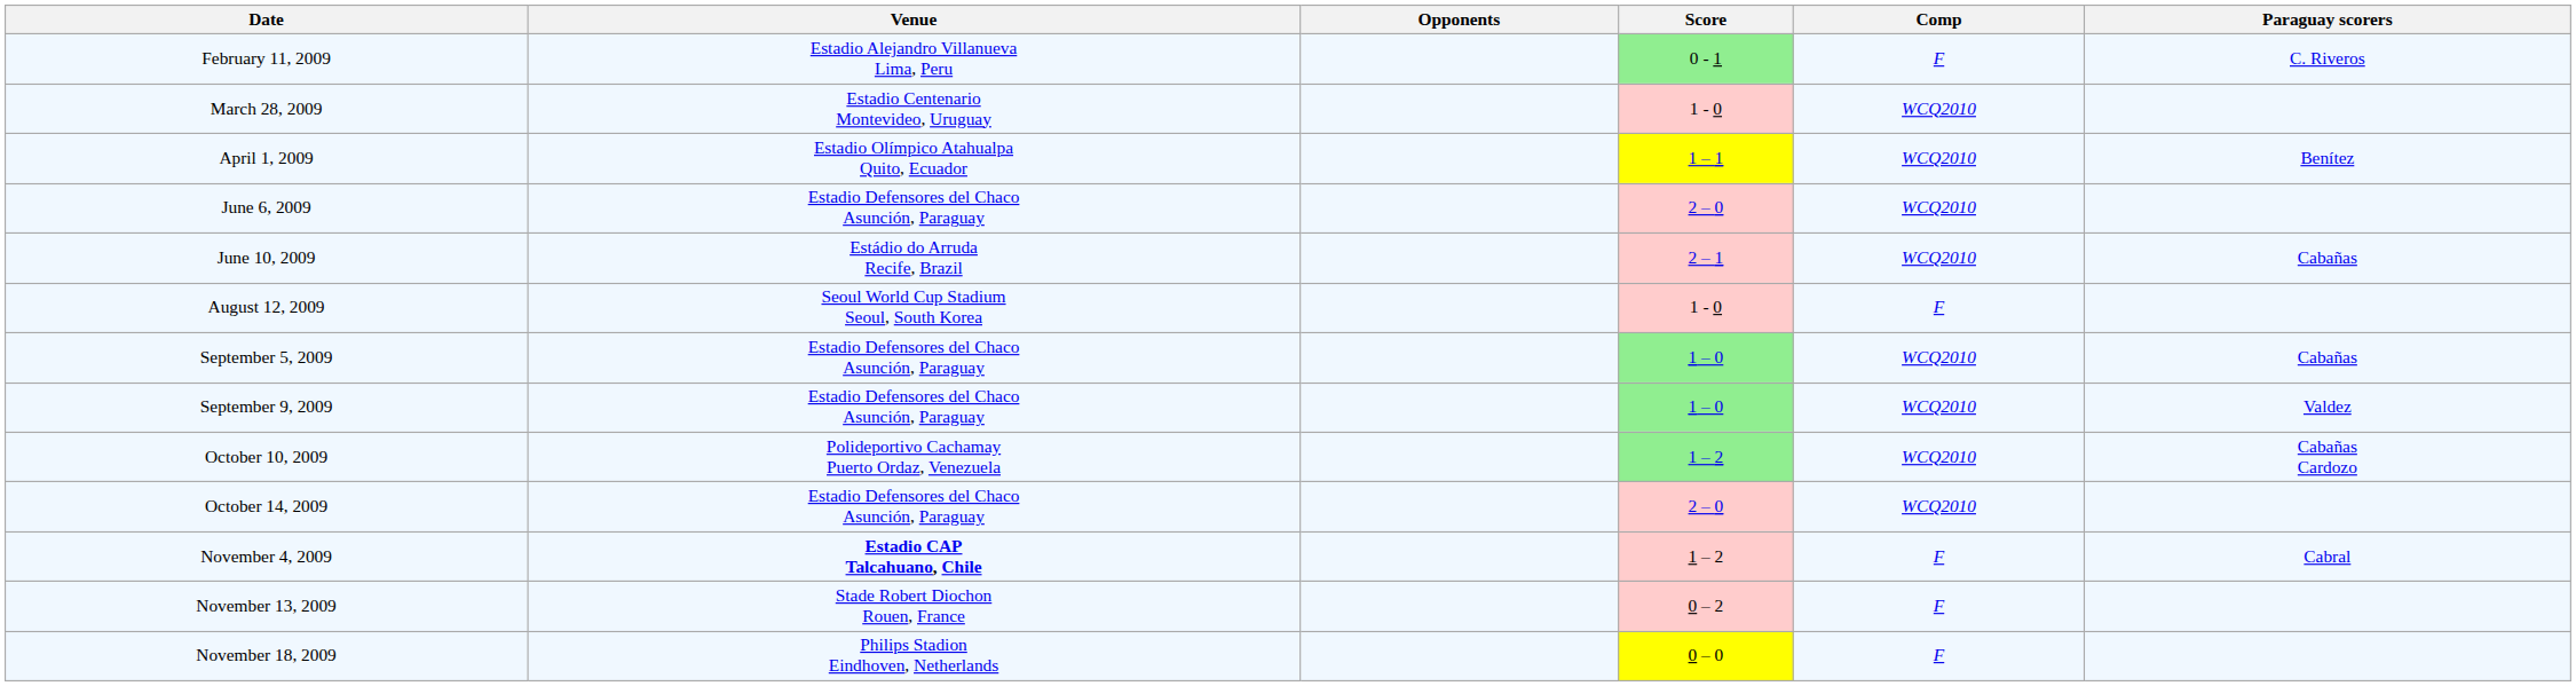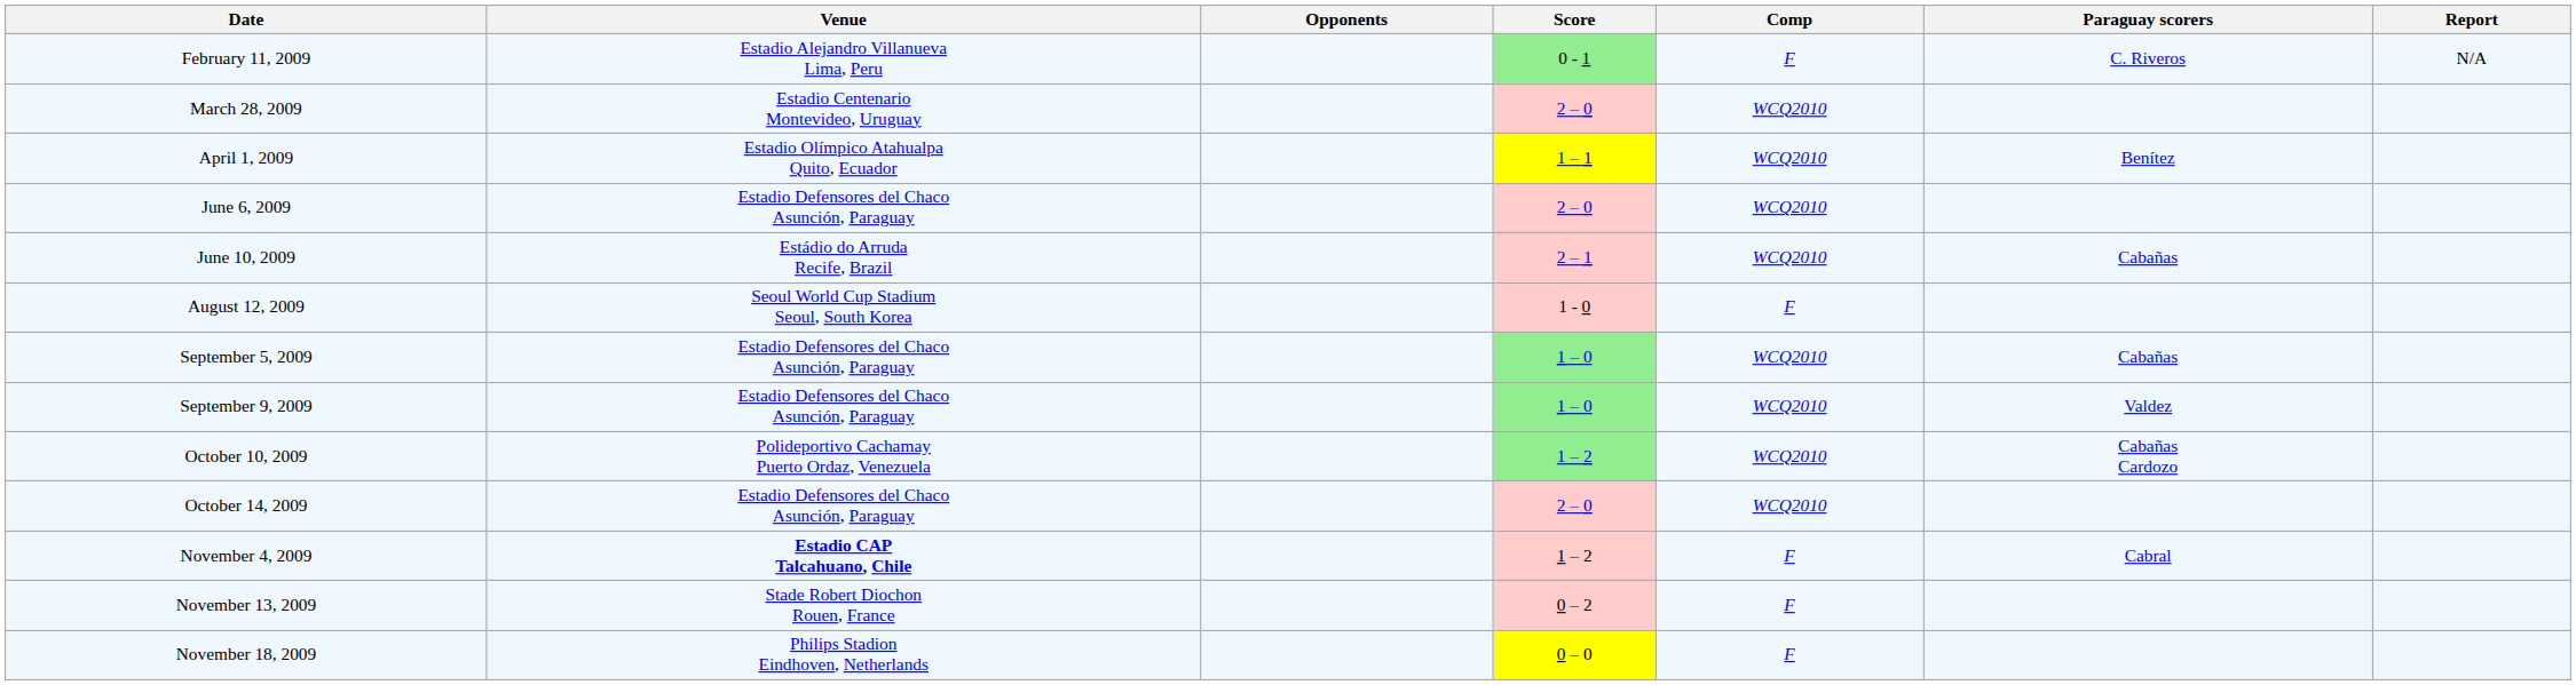+ column: Report | N/A
March 28, 2009 | Score: 1 - 0 -> 2 – 0
